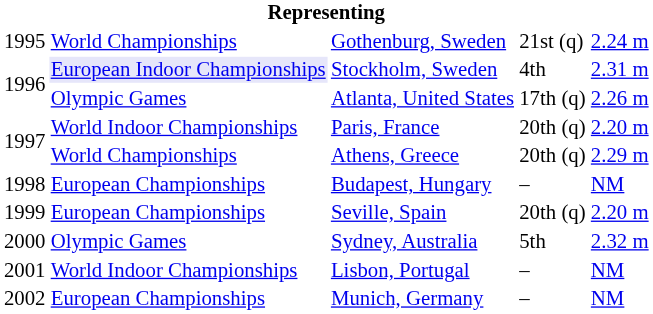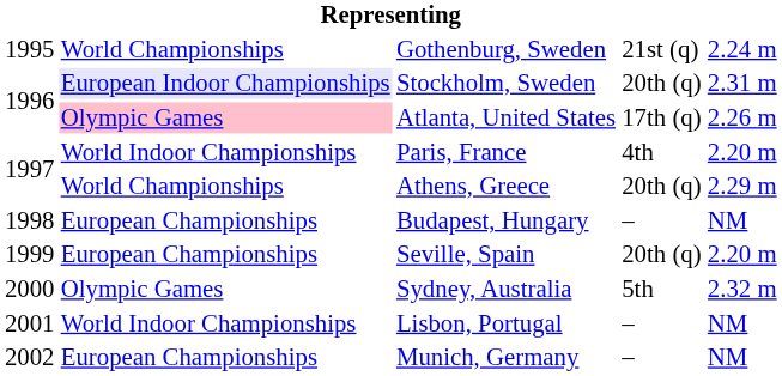Stockholm, Sweden | column 4: 4th -> 20th (q)
Atlanta, United States | column 2: no background -> pink background
Paris, France | column 4: 20th (q) -> 4th
